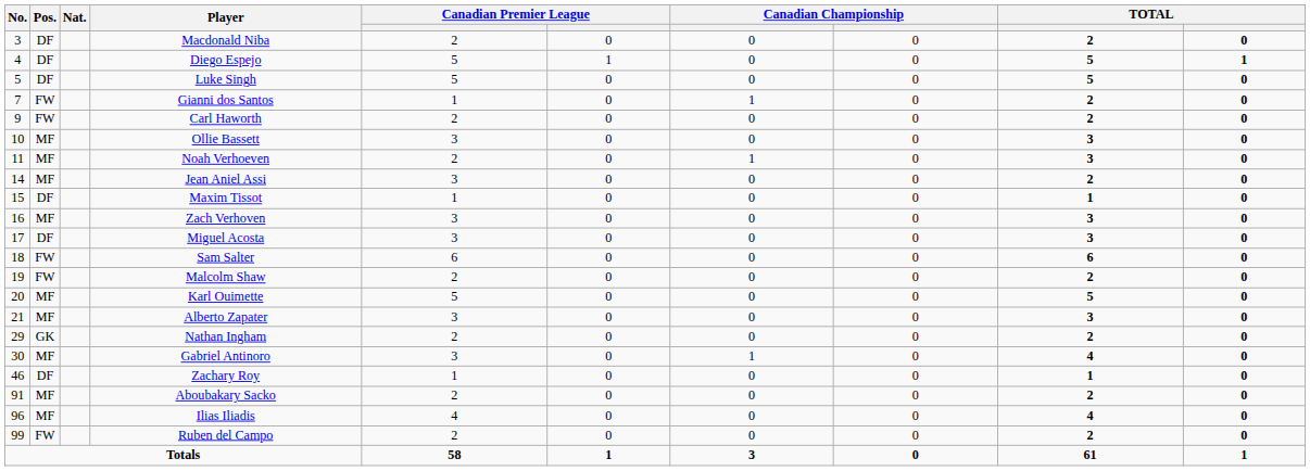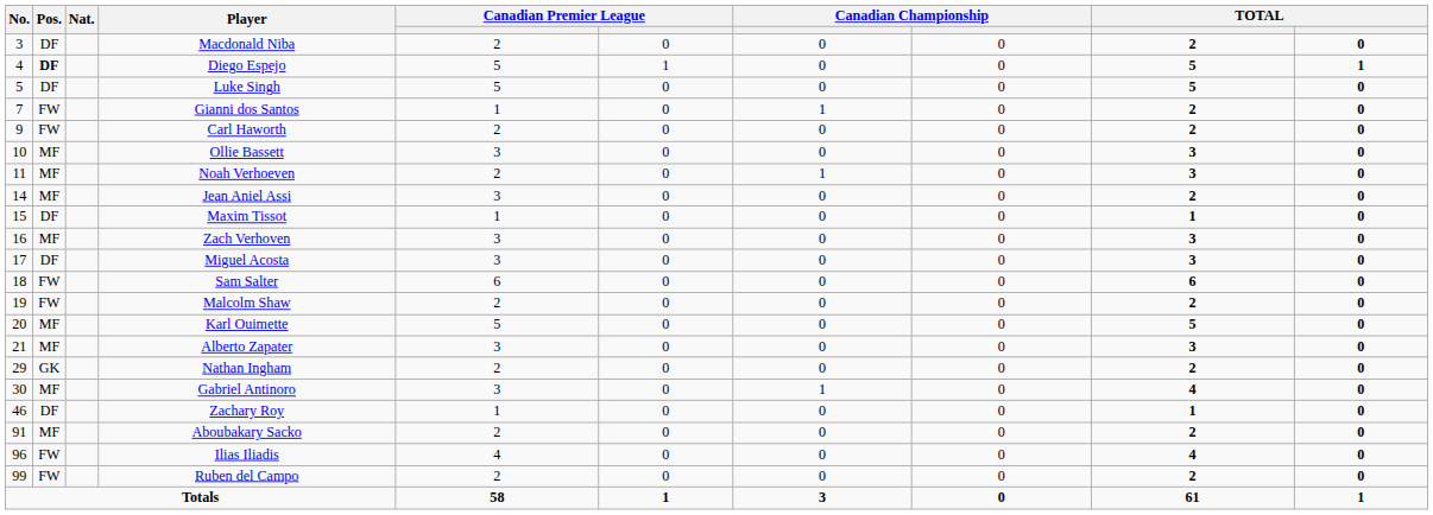Diego Espejo | Pos.: normal -> bold
Ilias Iliadis | Pos.: MF -> FW
